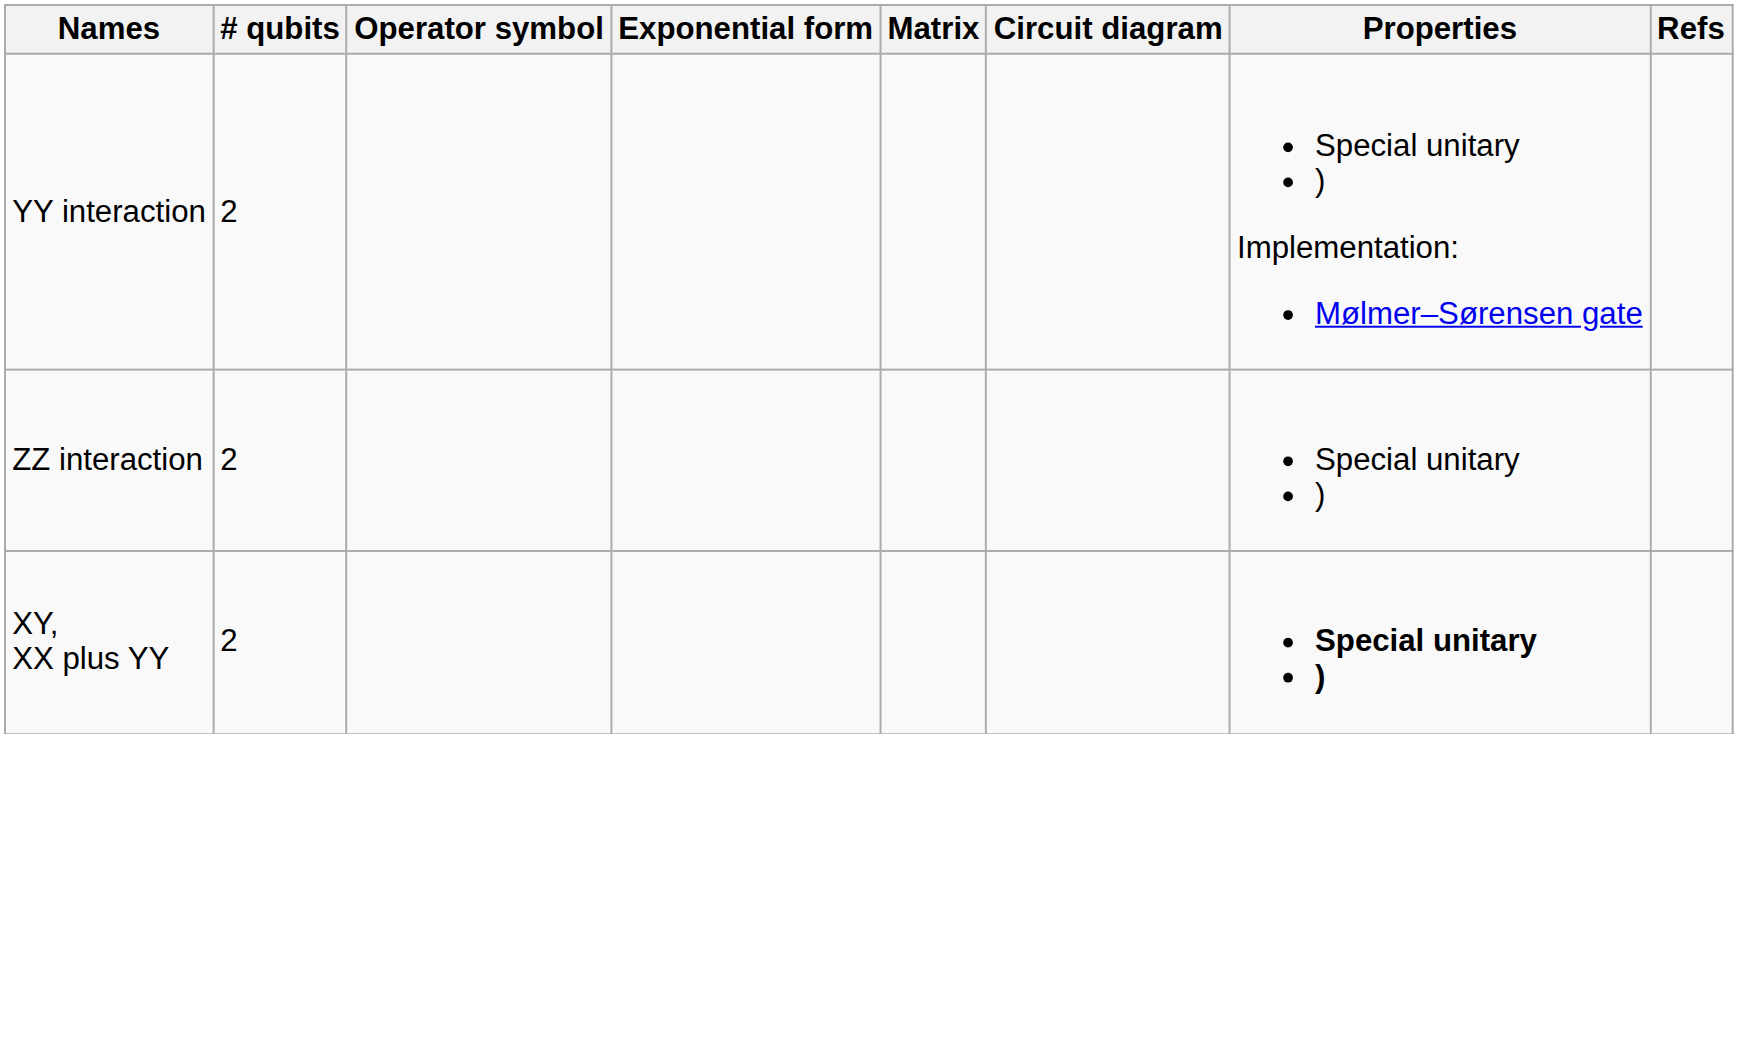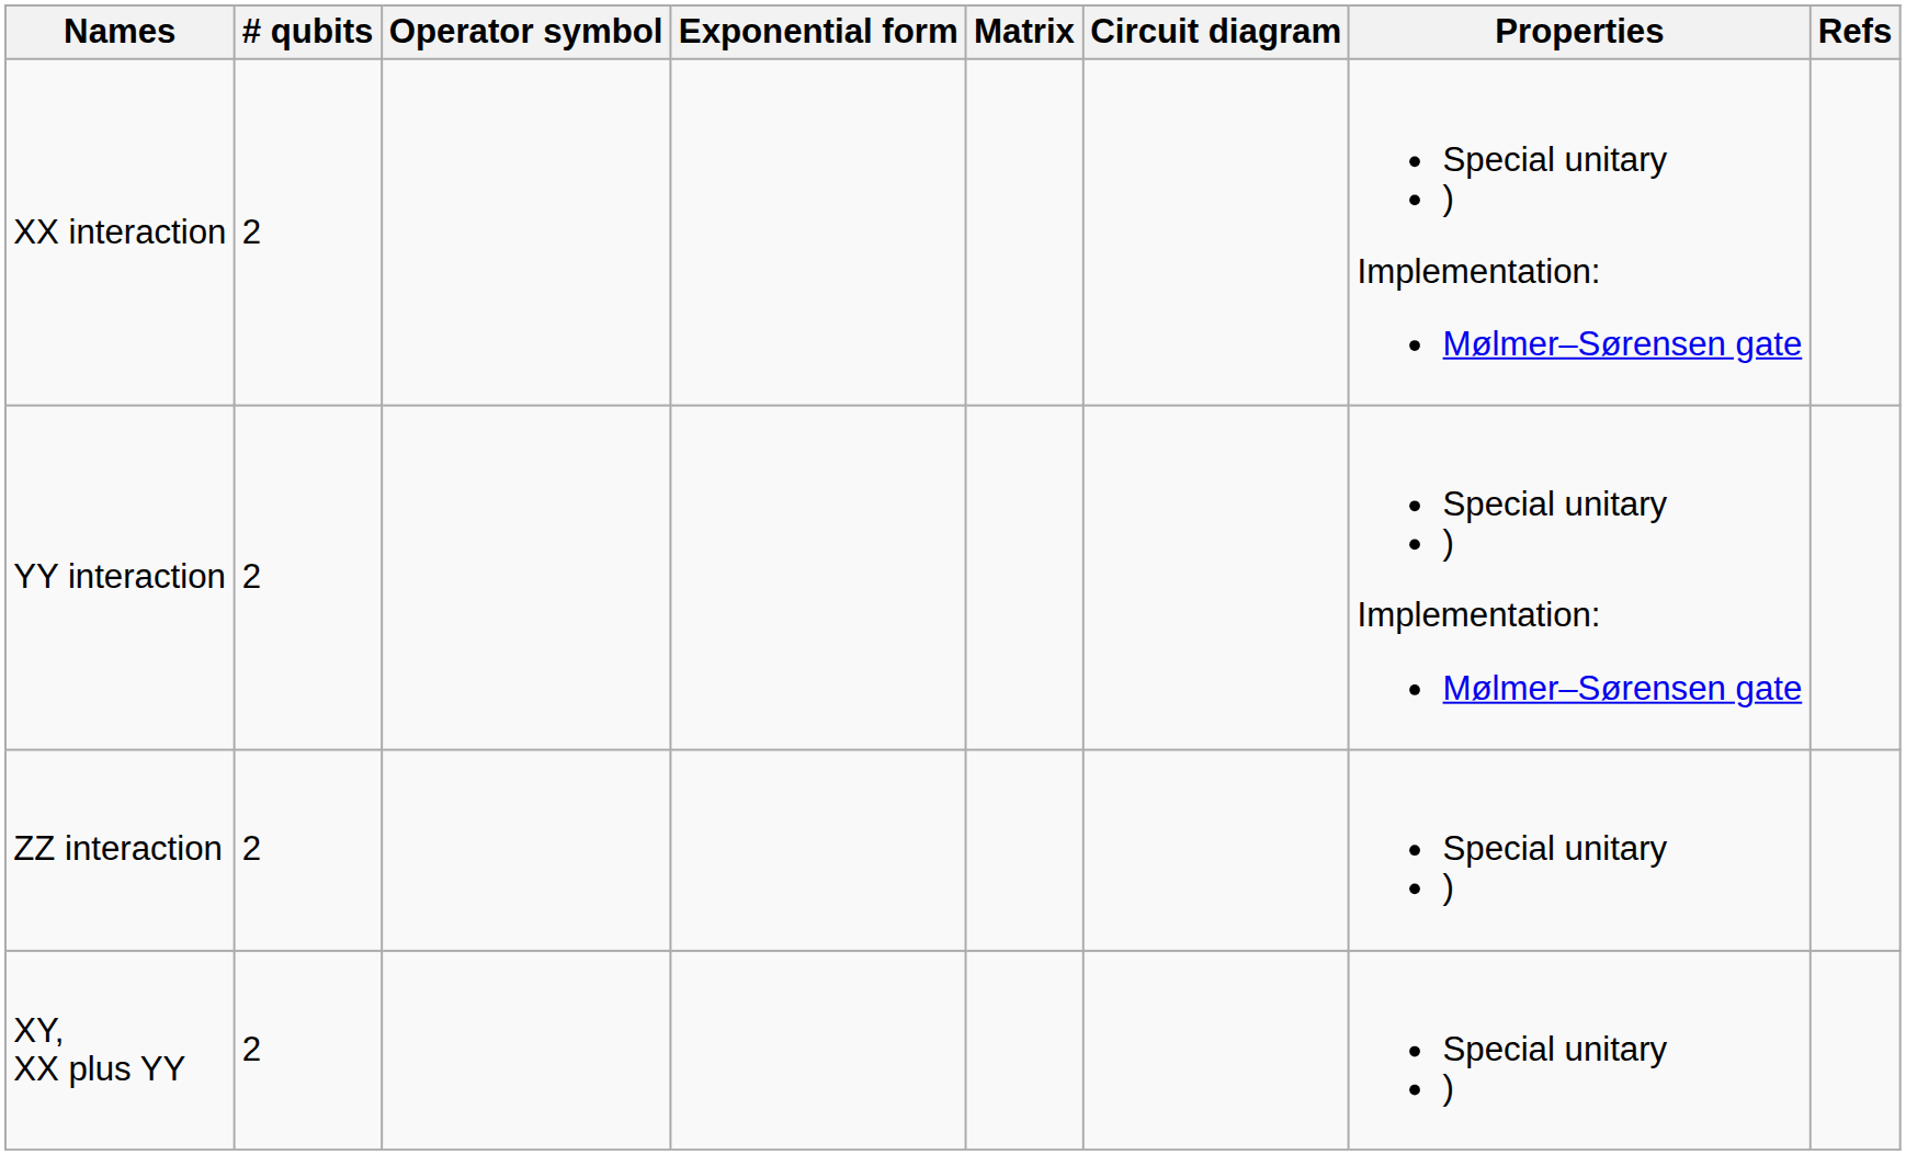+ row: XX interaction | 2 | Special unitary ) Implementation: Mølmer–Sørensen gate
XY, XX plus YY | Properties: bold -> normal
